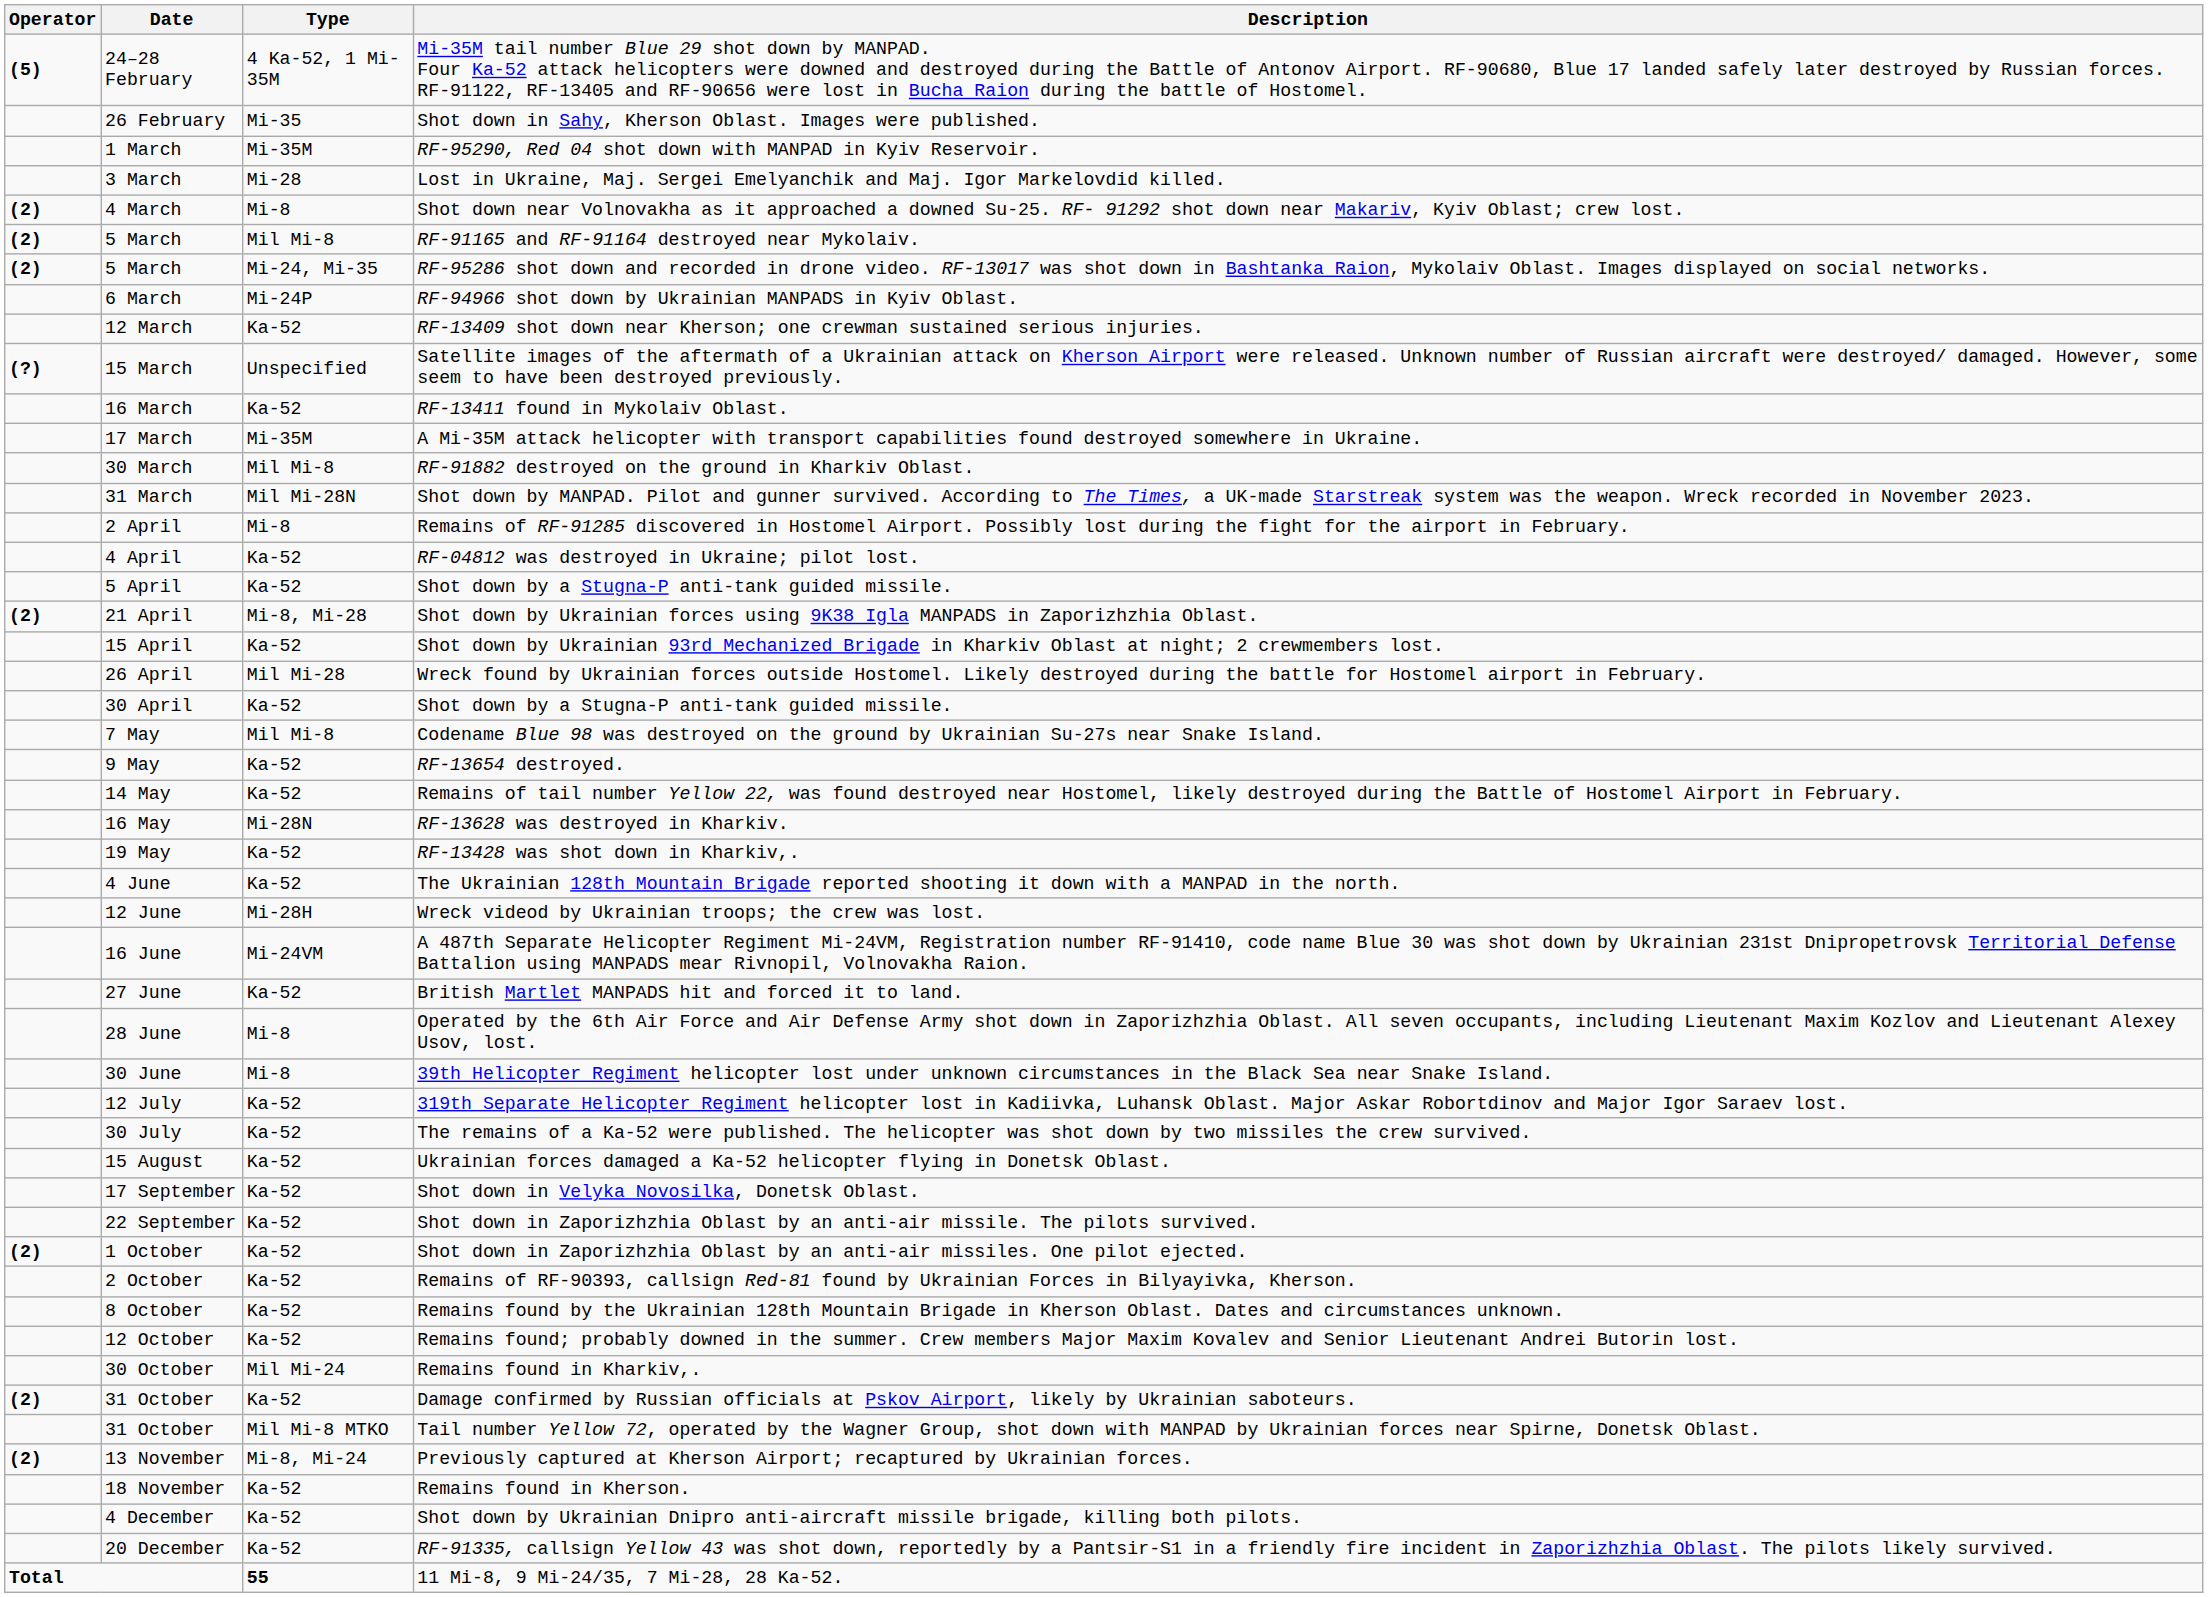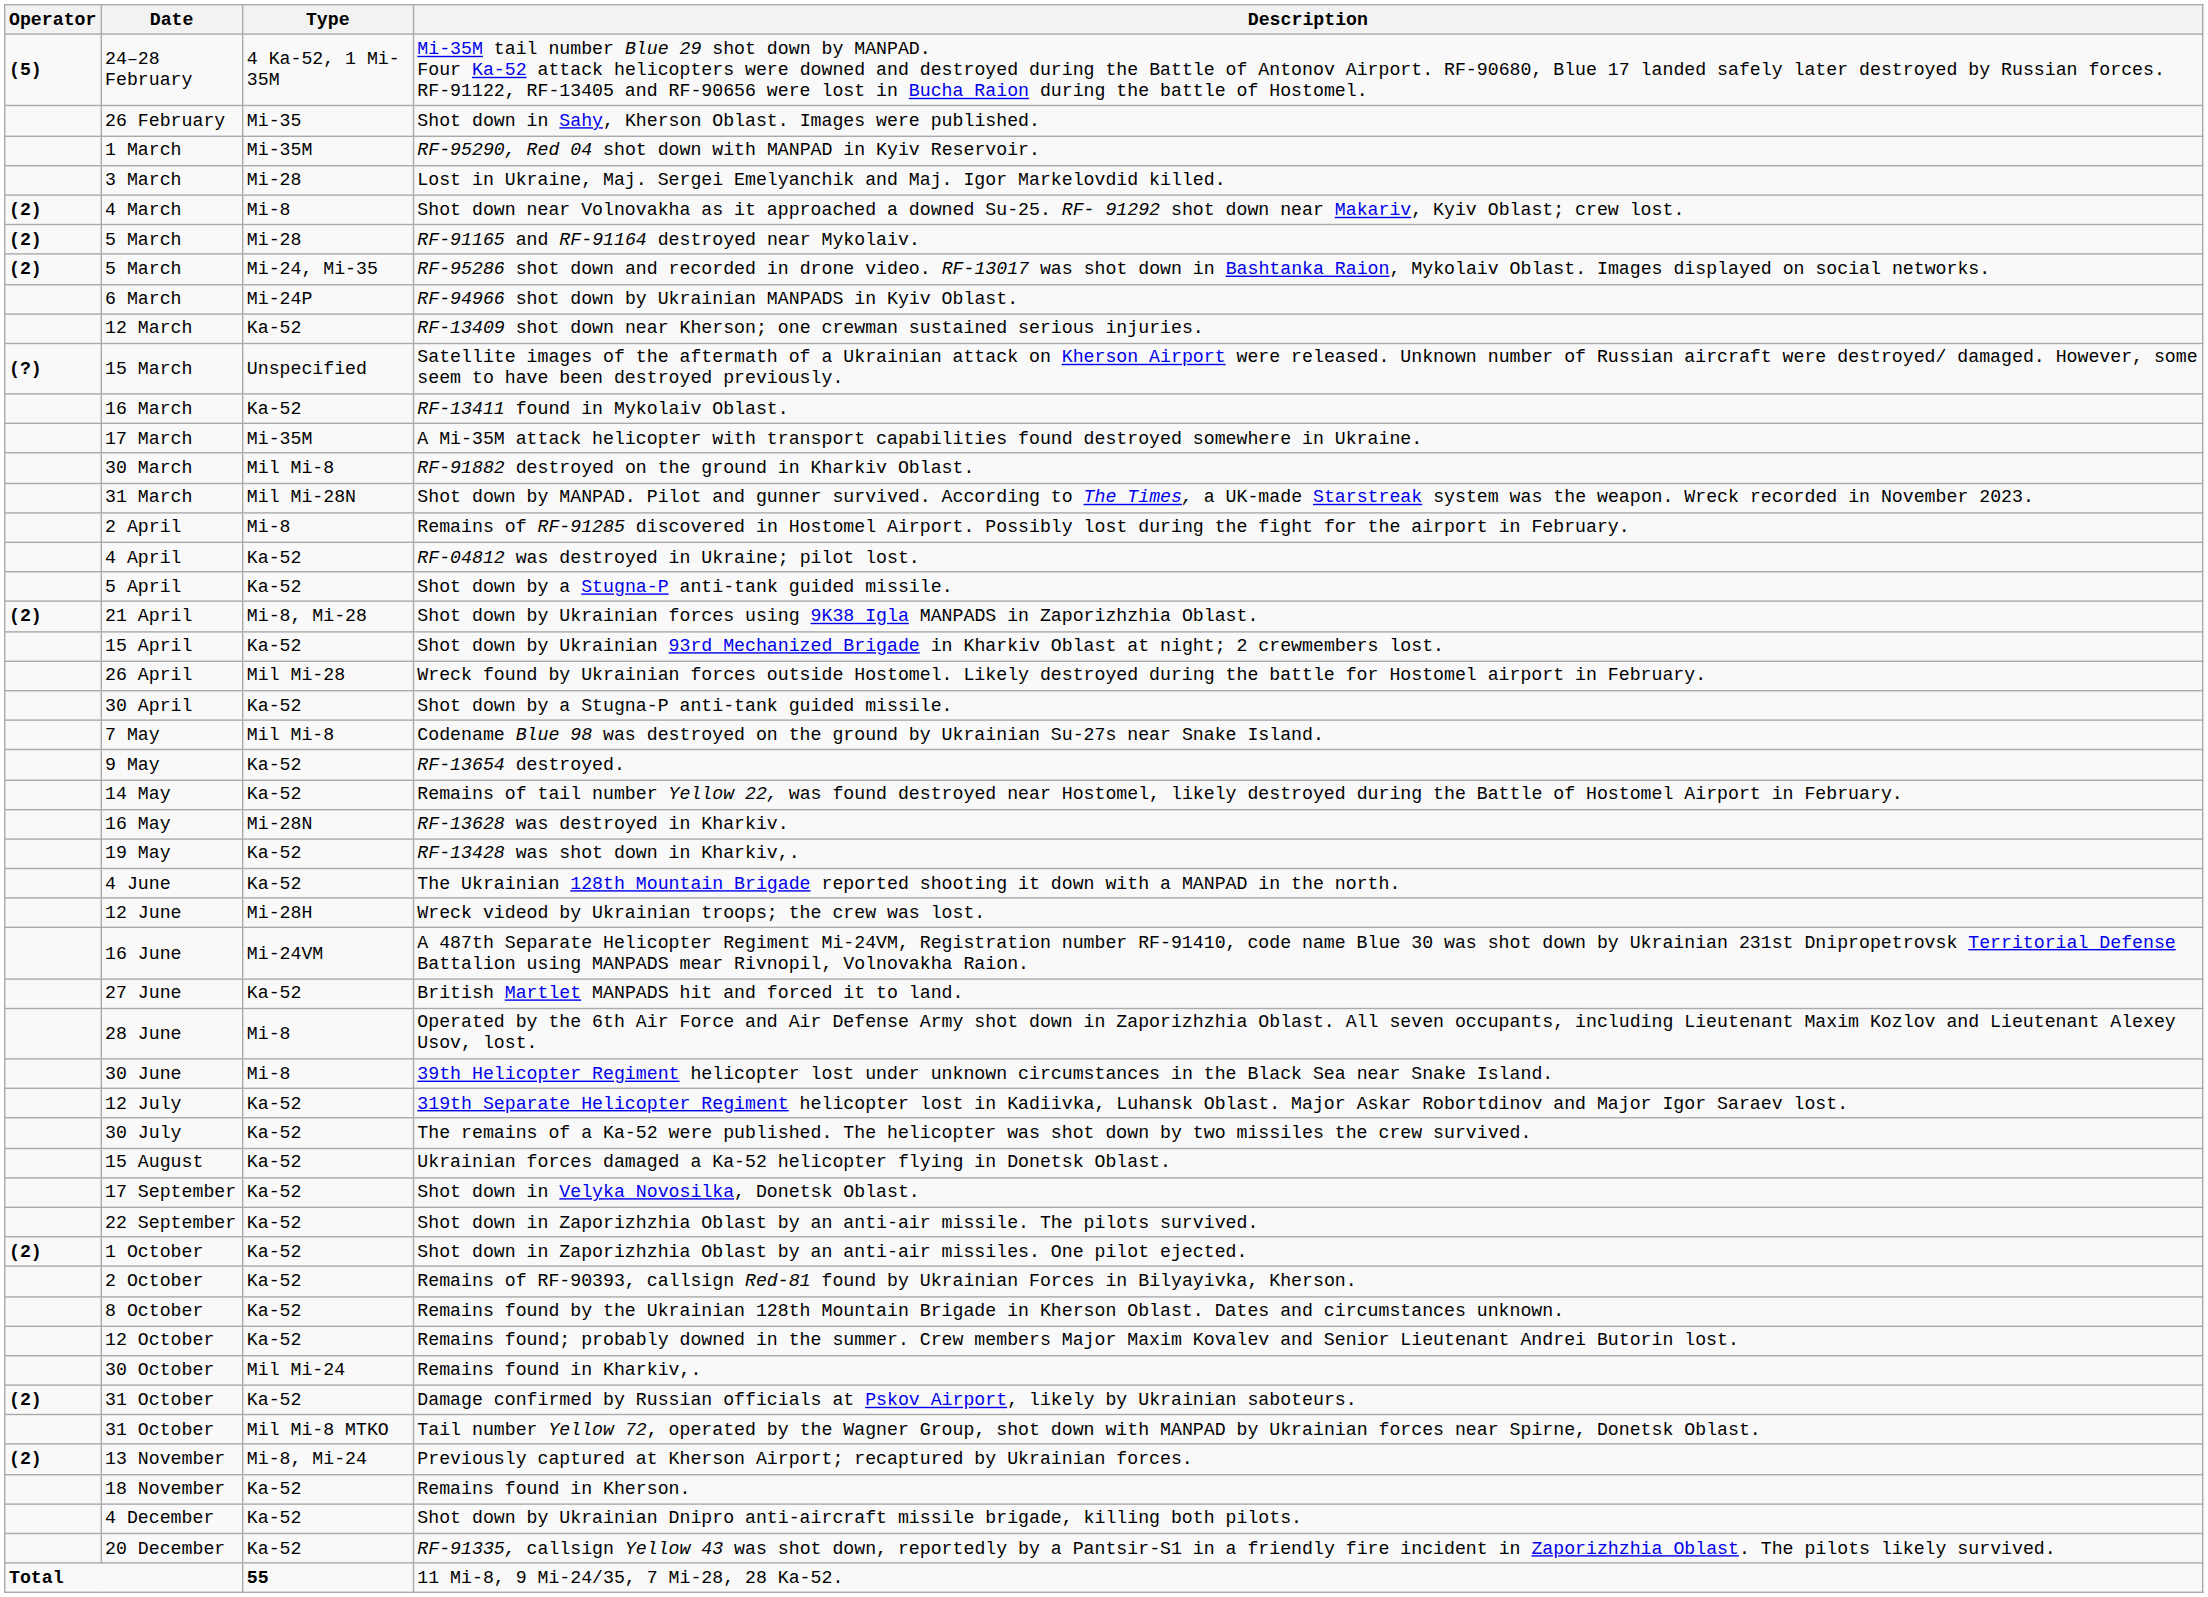RF-91165 and RF-91164 destroyed near Mykolaiv. | Type: Mil Mi-8 -> Mi-28
